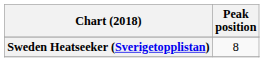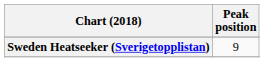Sweden Heatseeker (Sverigetopplistan) | Peak position: 8 -> 9
